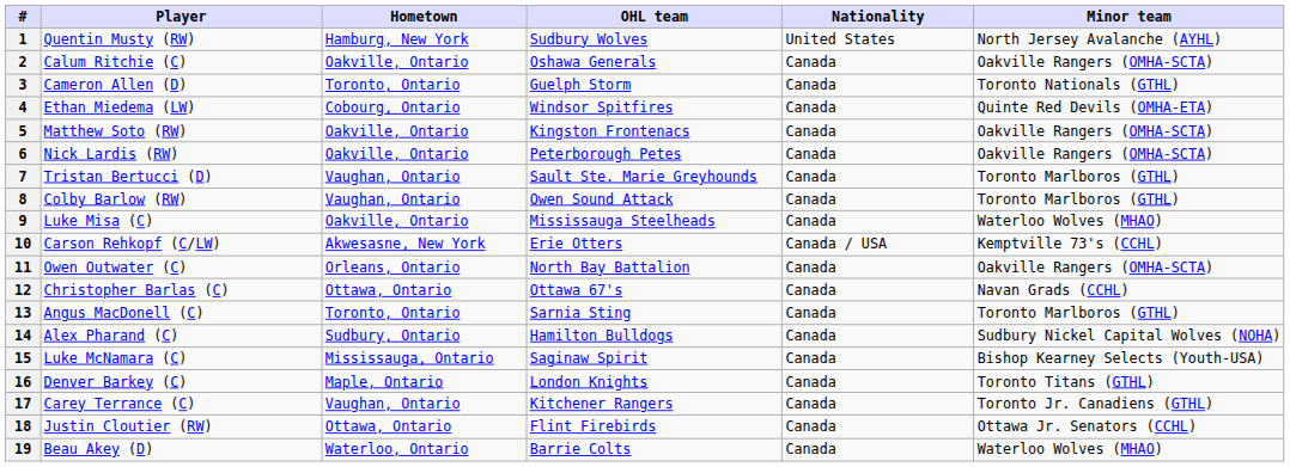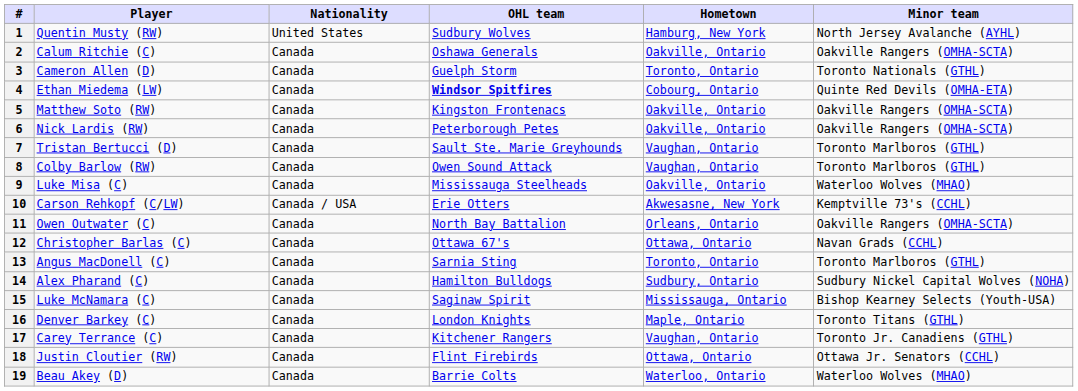columns swapped: Nationality <-> Hometown
4 | OHL team: normal -> bold
